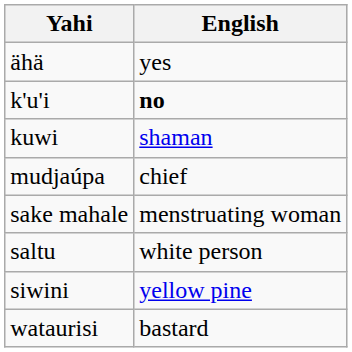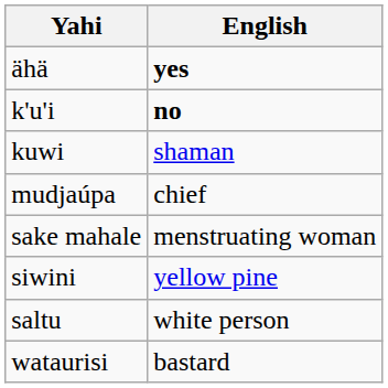ähä | English: normal -> bold
rows swapped: saltu <-> siwini
